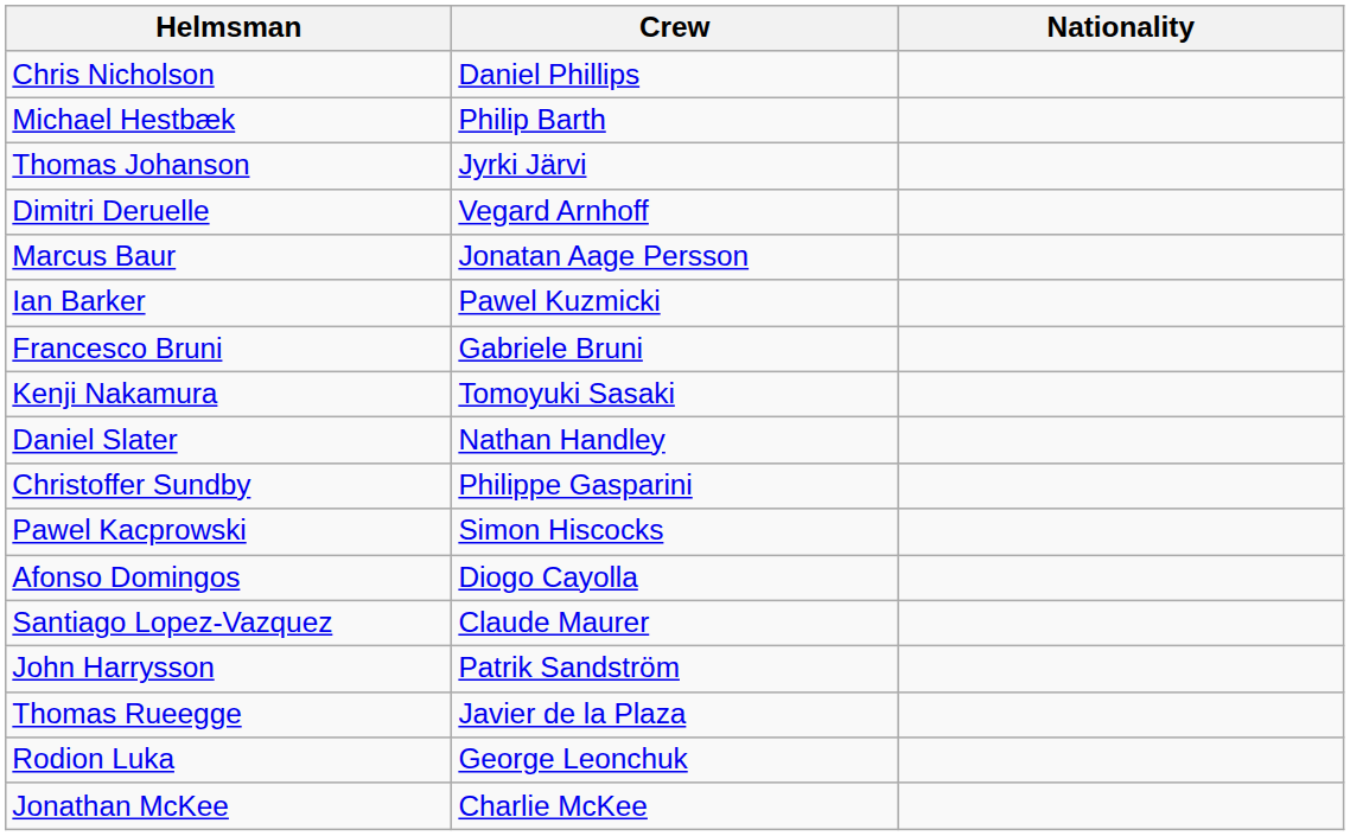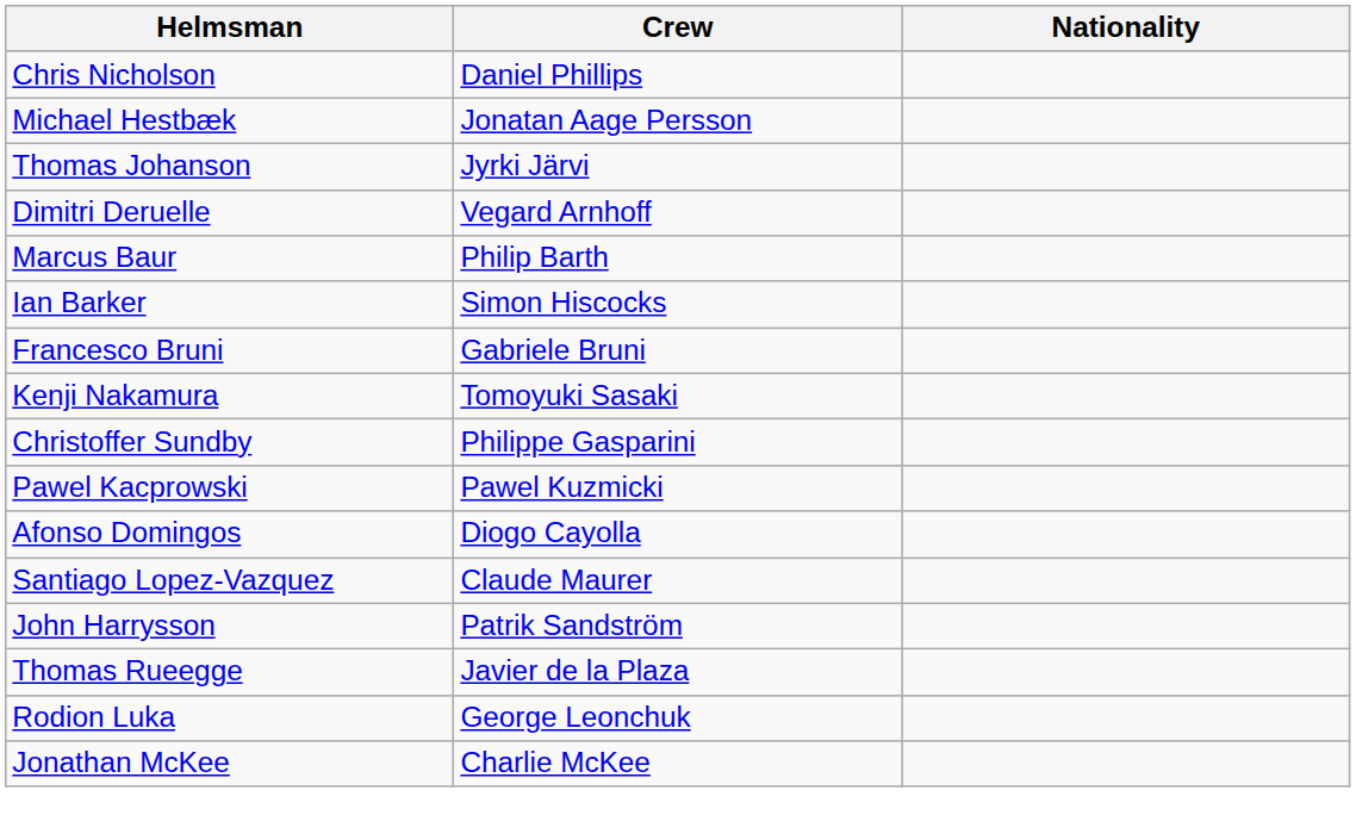Michael Hestbæk | Crew: Philip Barth -> Jonatan Aage Persson
Marcus Baur | Crew: Jonatan Aage Persson -> Philip Barth
Ian Barker | Crew: Pawel Kuzmicki -> Simon Hiscocks
- row: Daniel Slater | Nathan Handley
Pawel Kacprowski | Crew: Simon Hiscocks -> Pawel Kuzmicki
